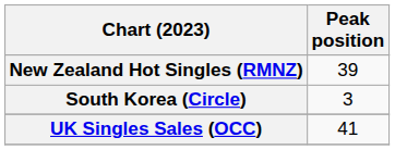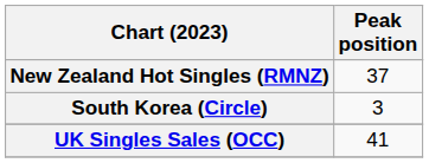New Zealand Hot Singles (RMNZ) | Peak position: 39 -> 37
